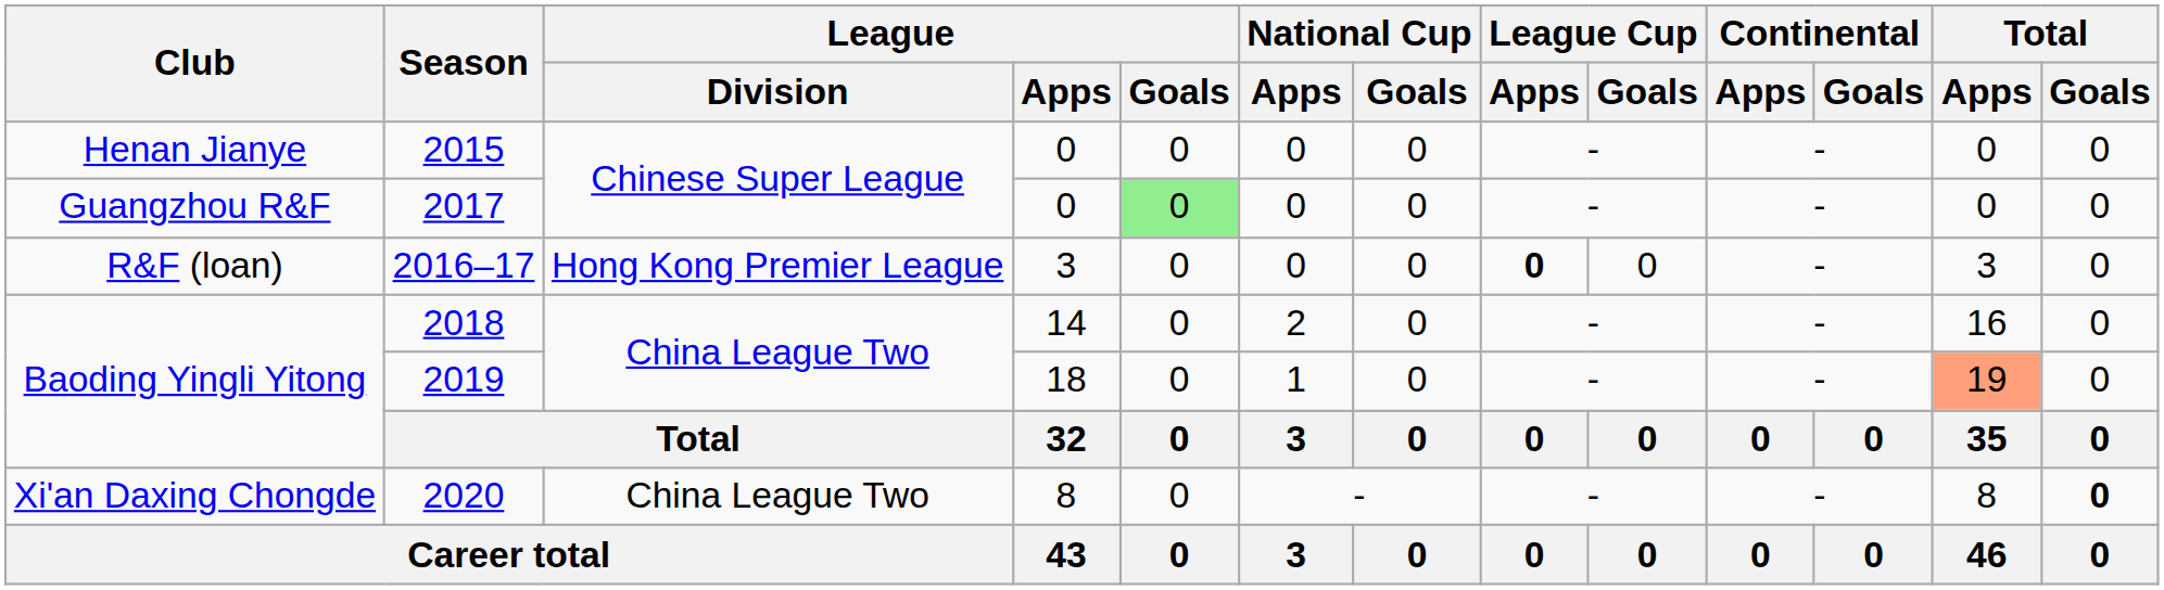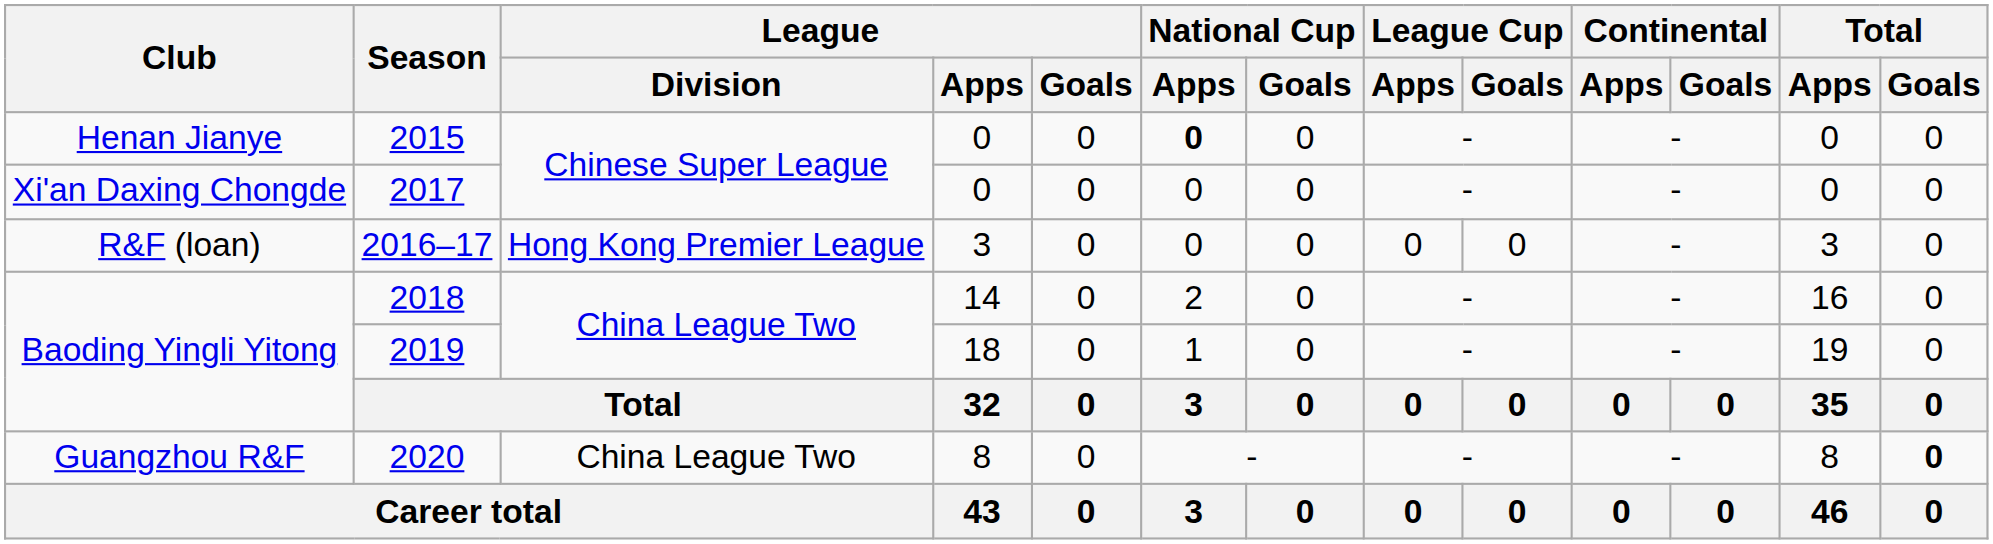2015 | National Cup / Apps: normal -> bold
2017 | Club: Guangzhou R&F -> Xi'an Daxing Chongde
2017 | League / Goals: lightgreen background -> no background
2016–17 | League Cup / Apps: bold -> normal
2019 | Total / Apps: lightsalmon background -> no background
2020 | Club: Xi'an Daxing Chongde -> Guangzhou R&F
